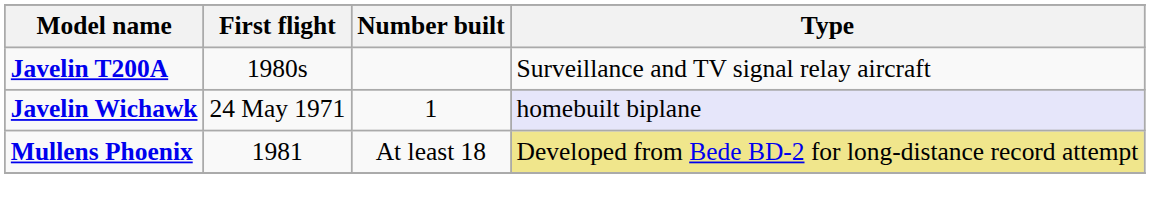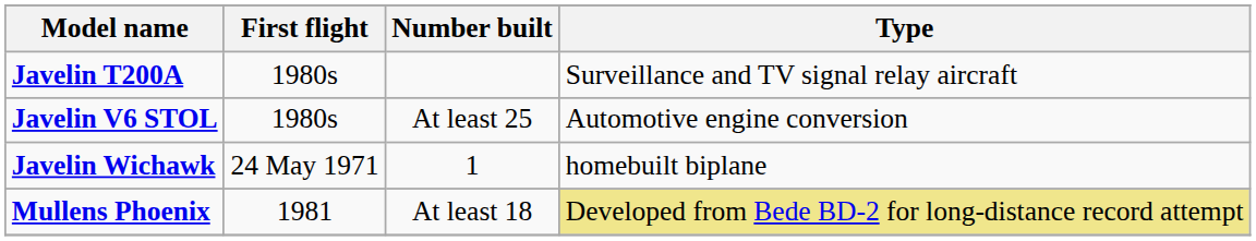+ row: Javelin V6 STOL | 1980s | At least 25 | Automotive engine conversion
Javelin Wichawk | Type: lavender background -> no background
